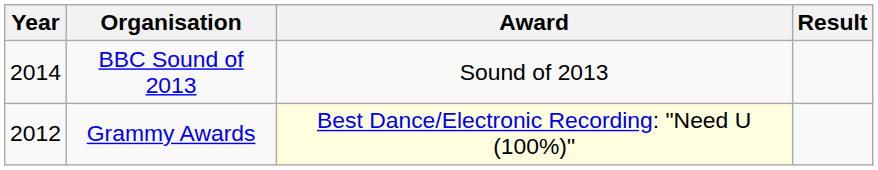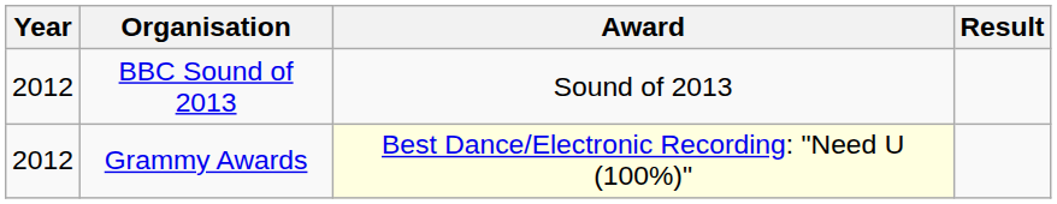BBC Sound of 2013 | Year: 2014 -> 2012
